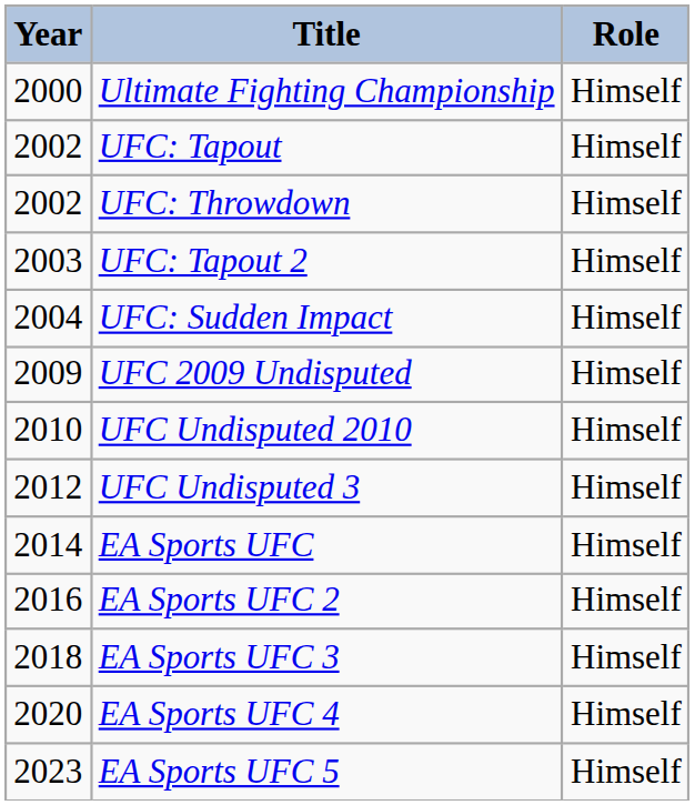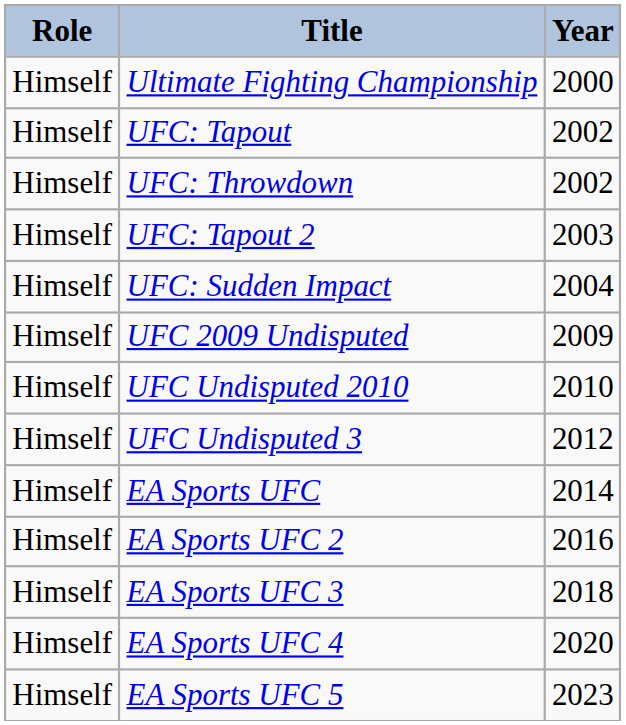columns swapped: Year <-> Role
